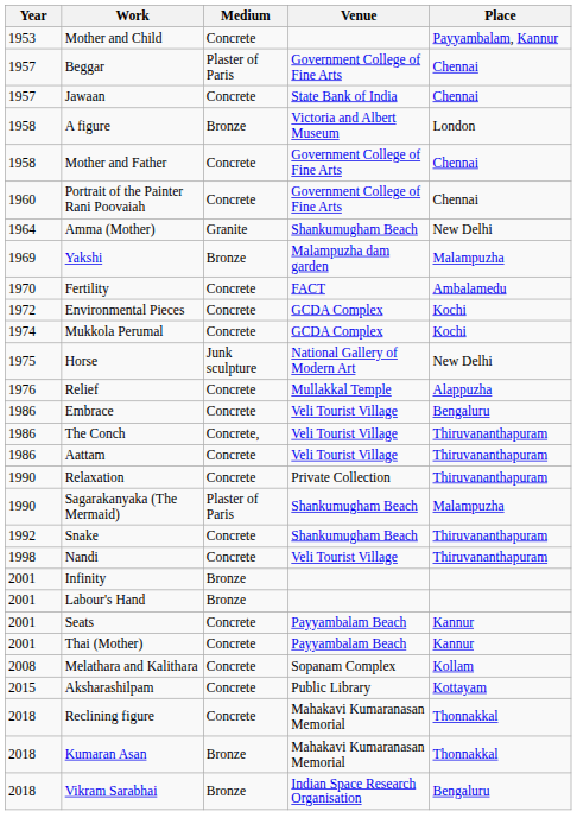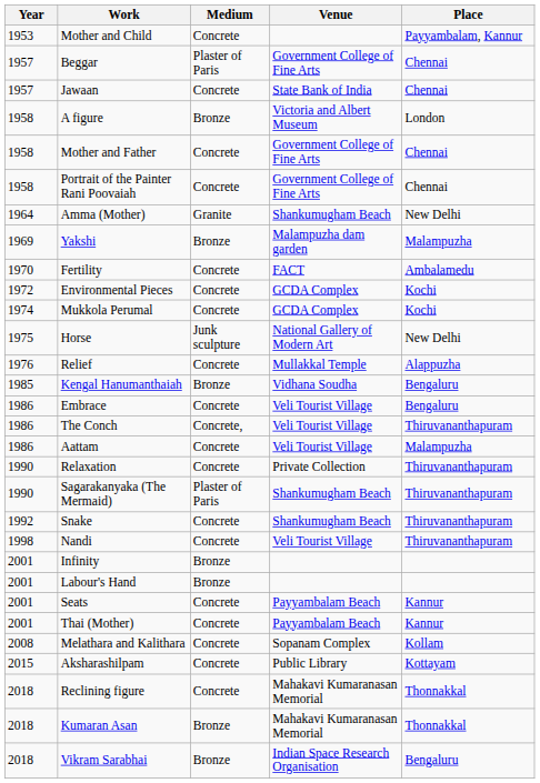Portrait of the Painter Rani Poovaiah | Year: 1960 -> 1958
+ row: 1985 | Kengal Hanumanthaiah | Bronze | Vidhana Soudha | Bengaluru
Aattam | Place: Thiruvananthapuram -> Malampuzha
Sagarakanyaka (The Mermaid) | Place: Malampuzha -> Thiruvananthapuram
